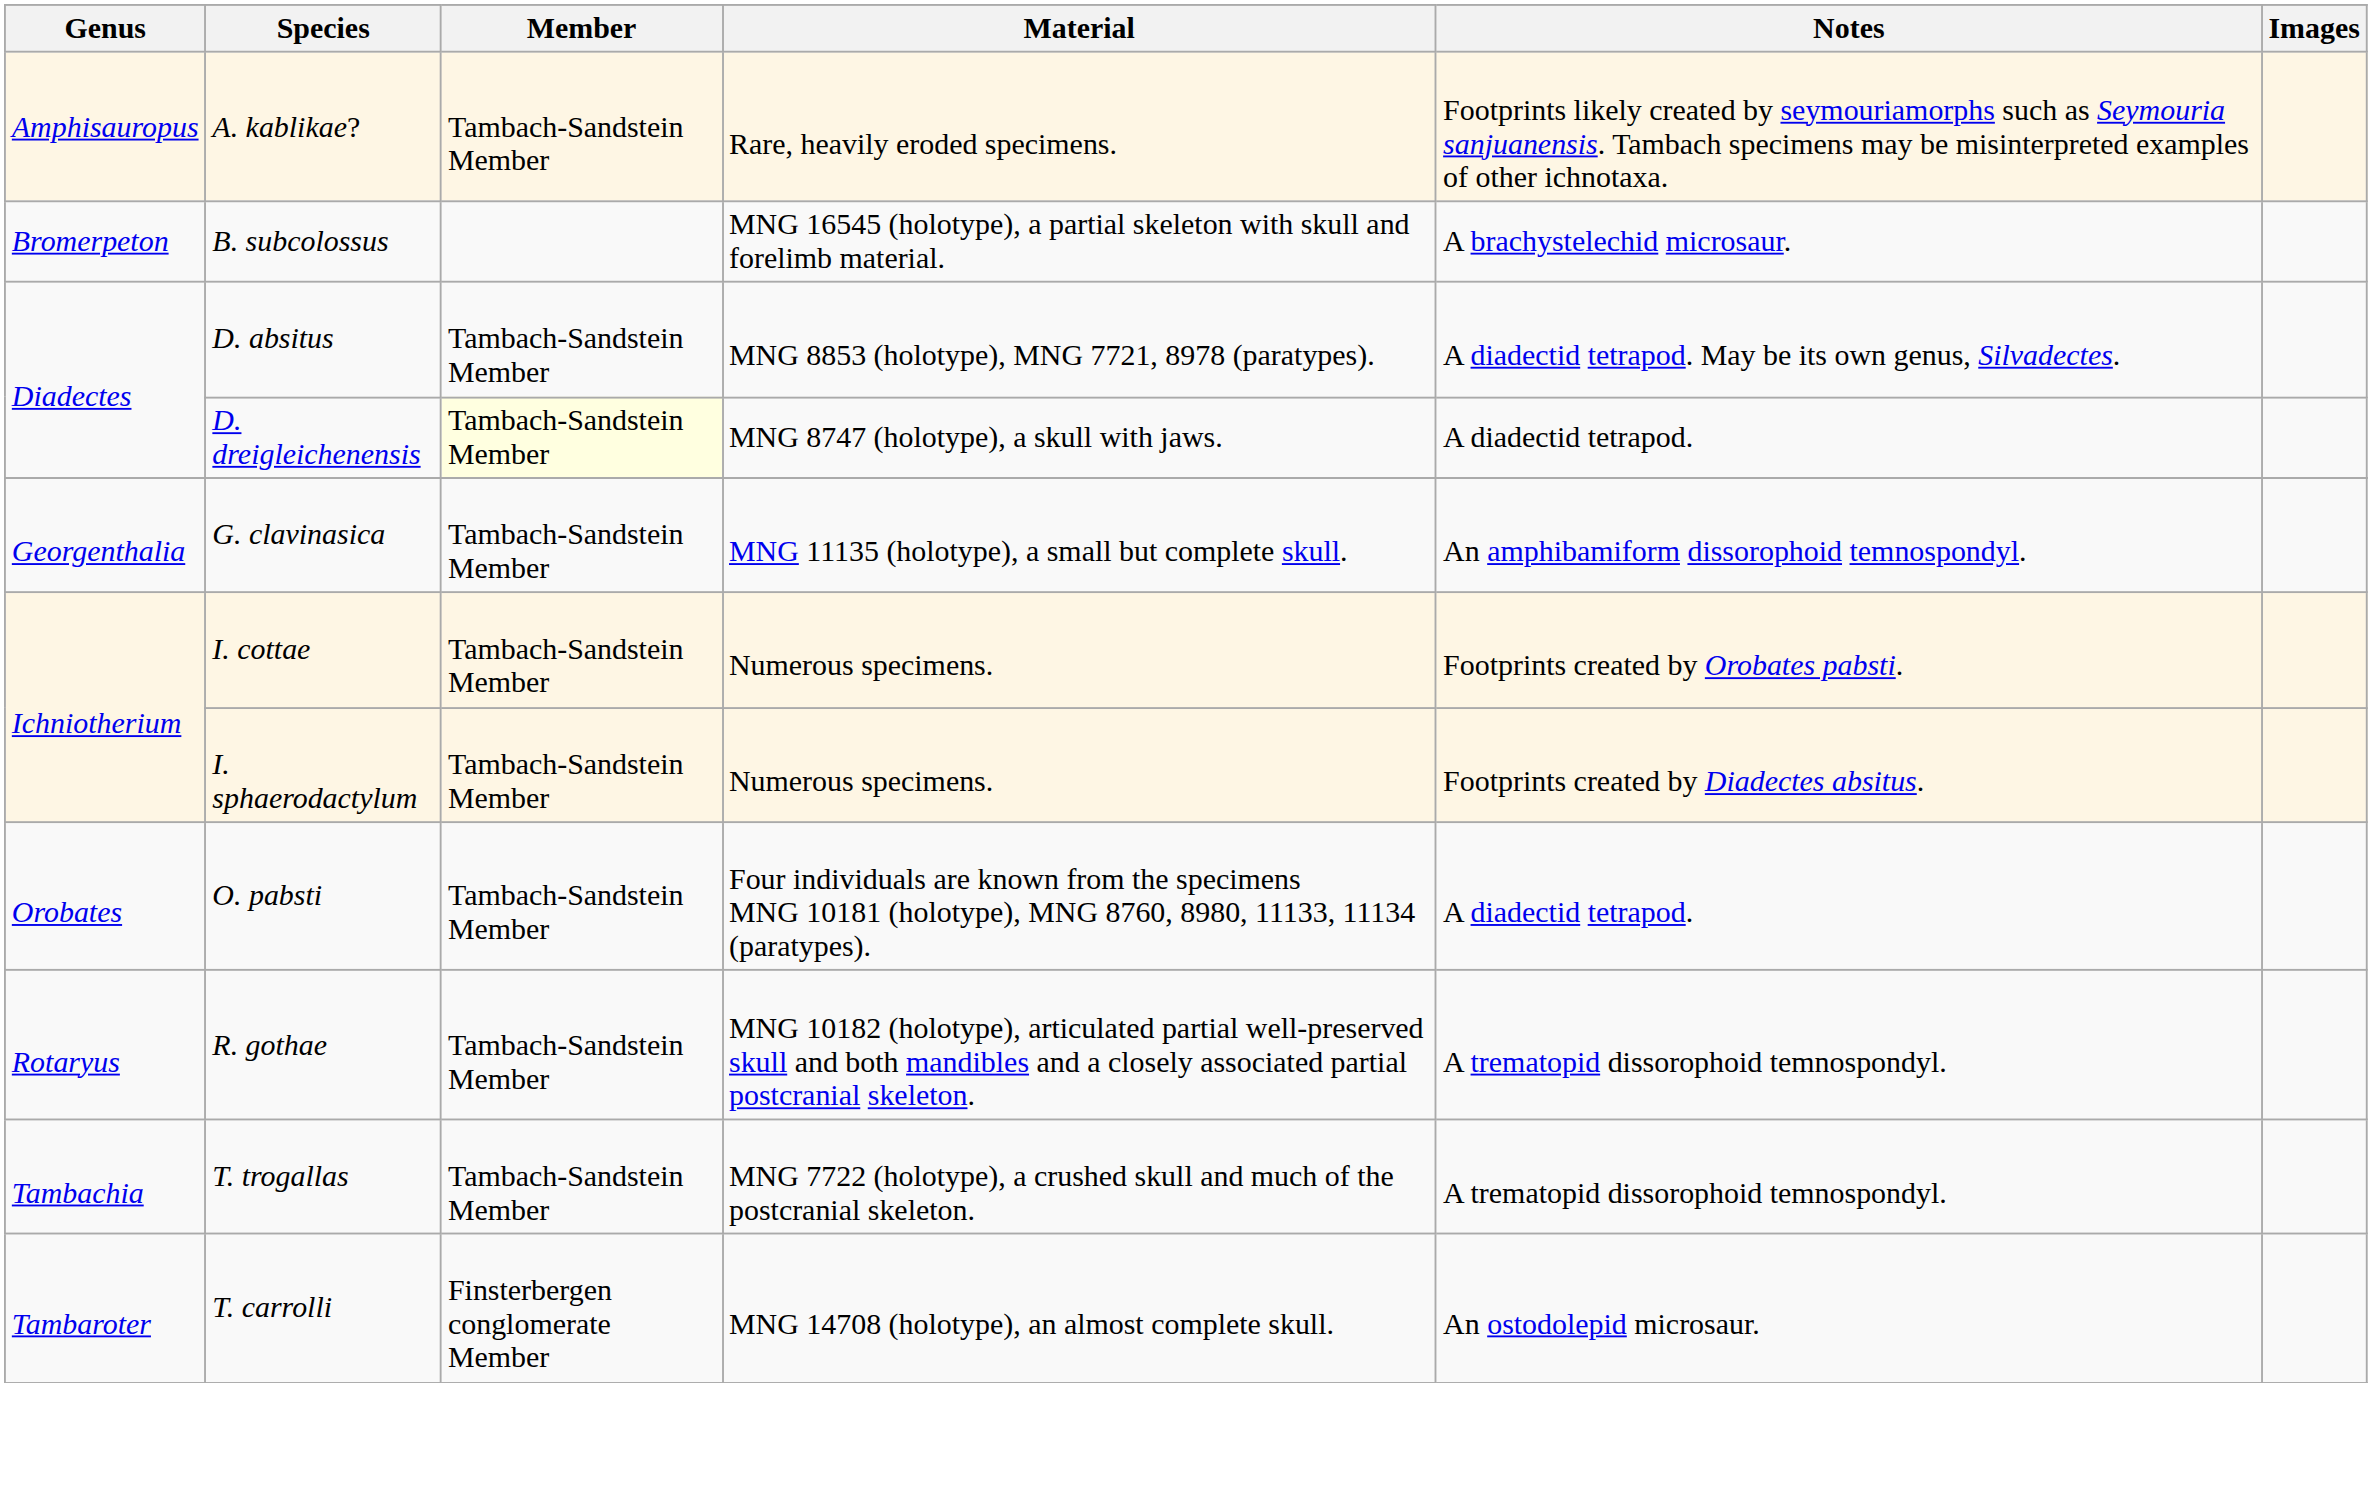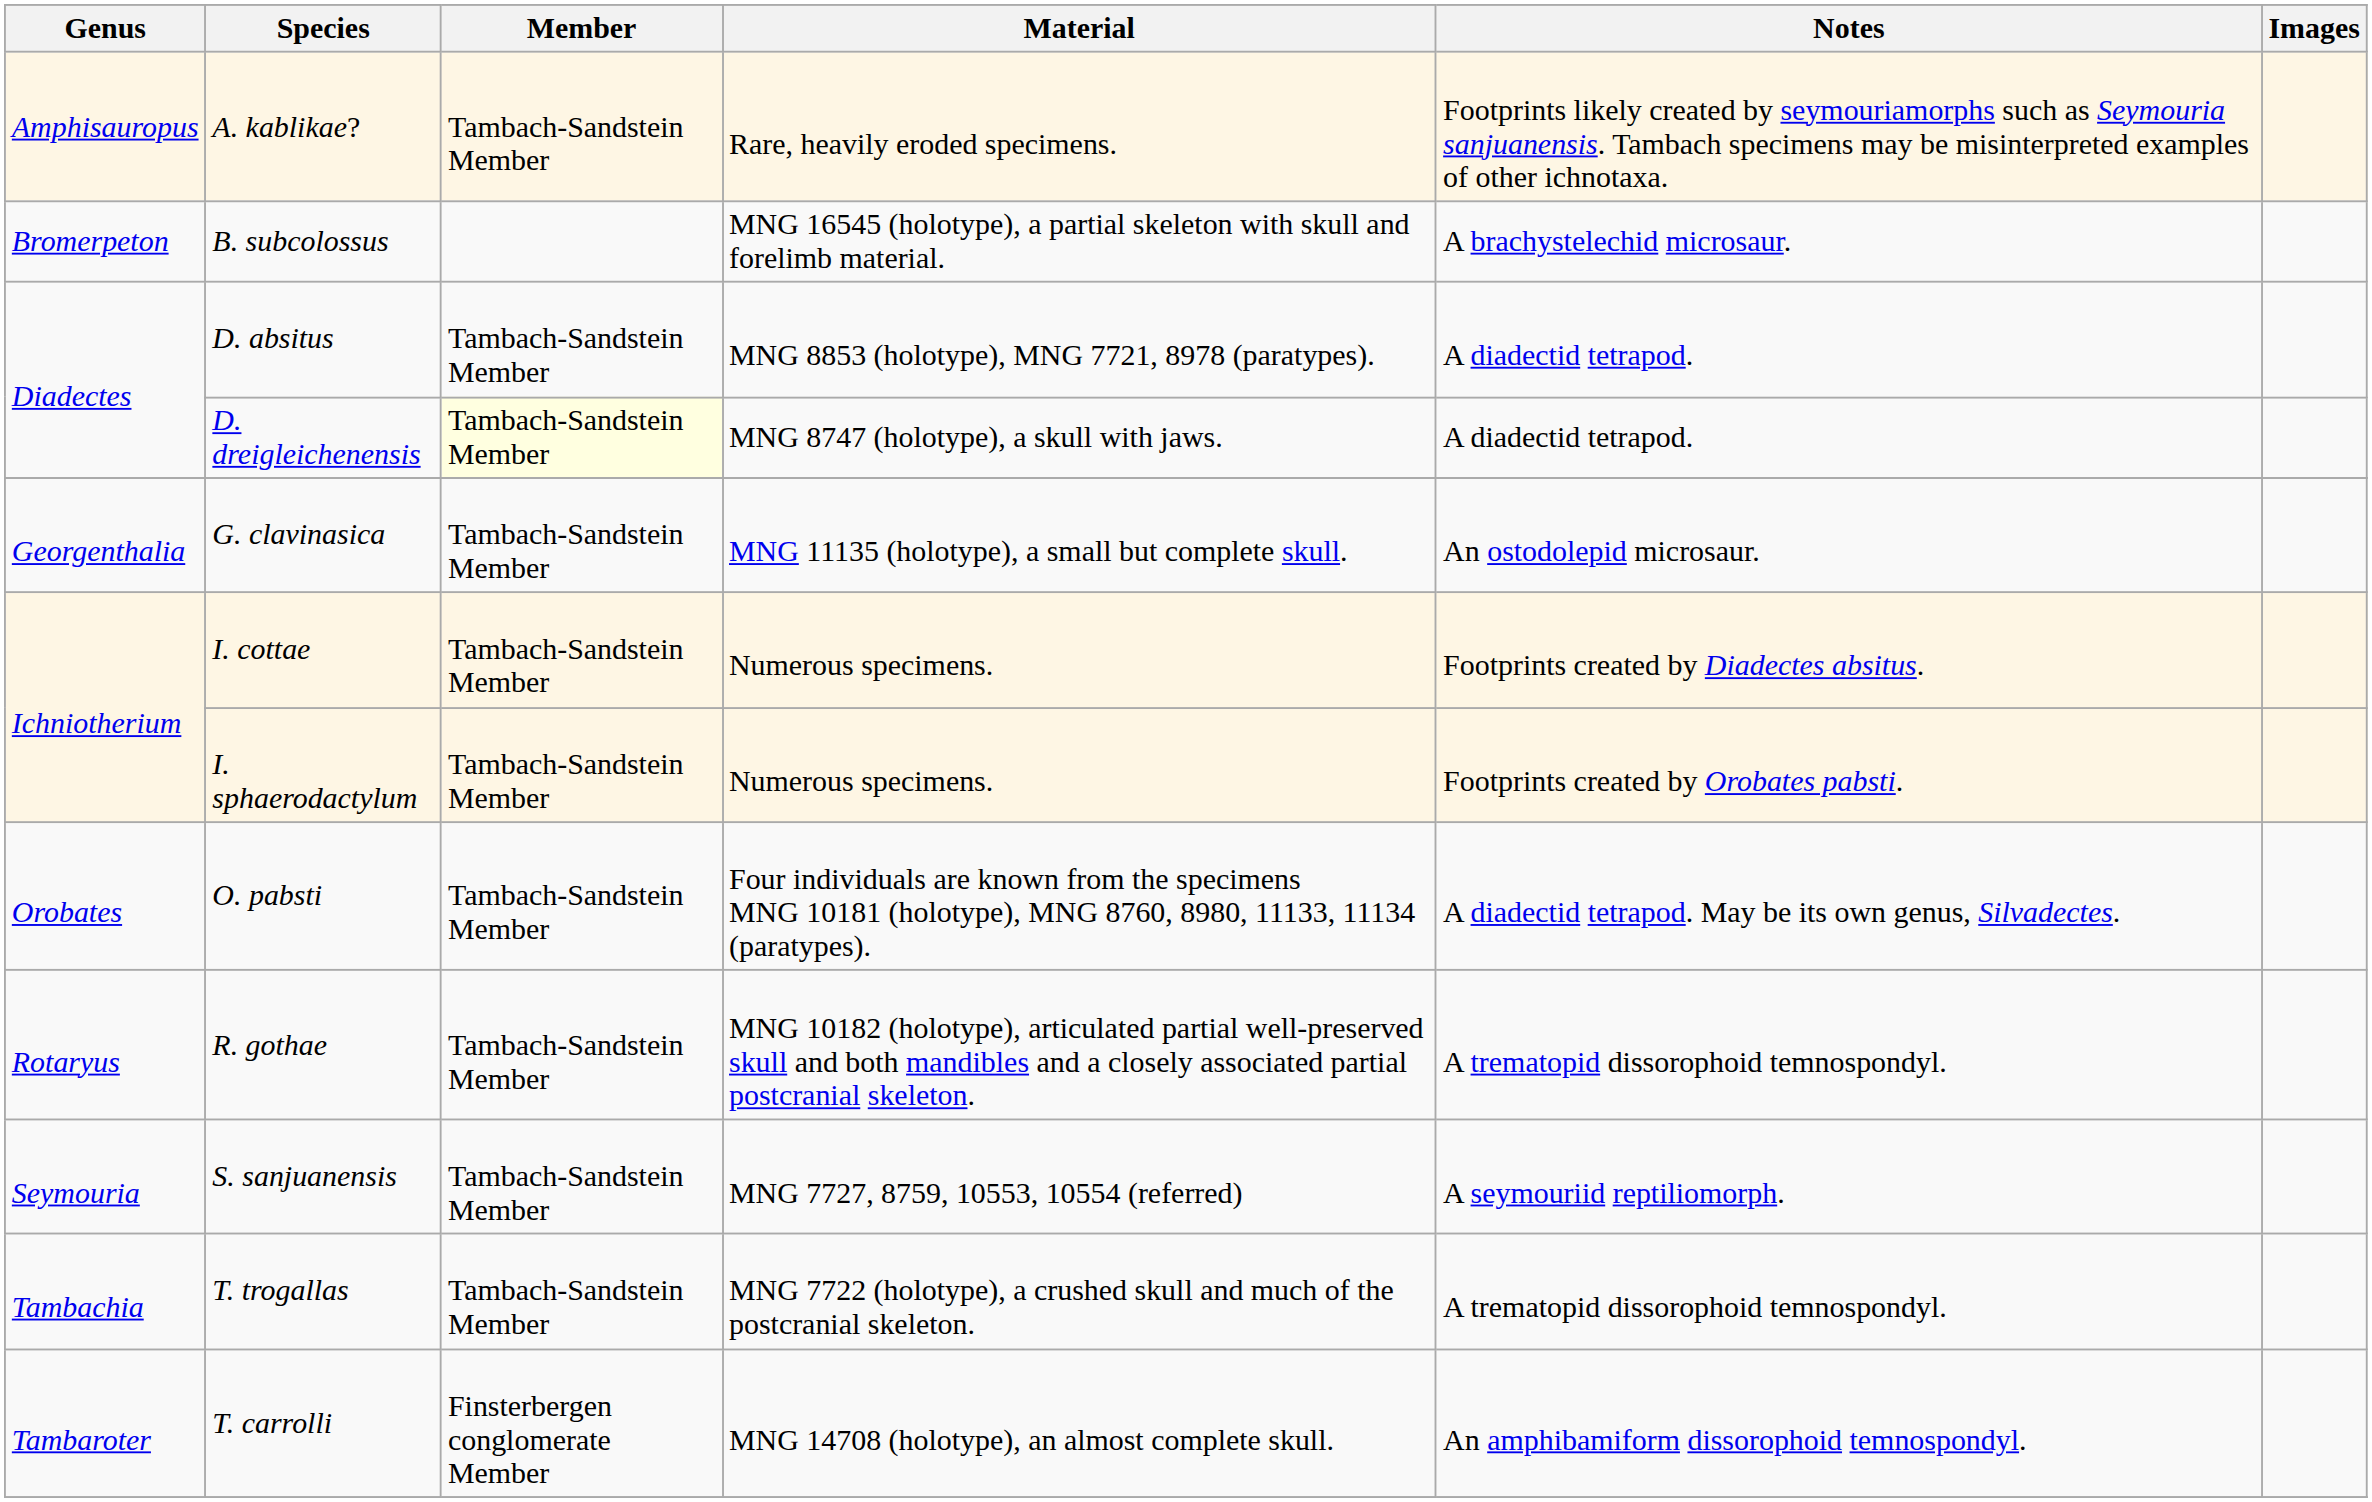D. absitus | Notes: A diadectid tetrapod. May be its own genus, Silvadectes. -> A diadectid tetrapod.
G. clavinasica | Notes: An amphibamiform dissorophoid temnospondyl. -> An ostodolepid microsaur.
I. cottae | Notes: Footprints created by Orobates pabsti. -> Footprints created by Diadectes absitus.
I. sphaerodactylum | Notes: Footprints created by Diadectes absitus. -> Footprints created by Orobates pabsti.
O. pabsti | Notes: A diadectid tetrapod. -> A diadectid tetrapod. May be its own genus, Silvadectes.
+ row: Seymouria | S. sanjuanensis | Tambach-Sandstein Member | MNG 7727, 8759, 10553, 10554 (referred) | A seymouriid reptiliomorph.
T. carrolli | Notes: An ostodolepid microsaur. -> An amphibamiform dissorophoid temnospondyl.
